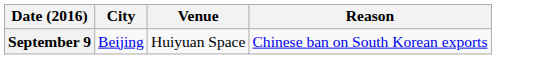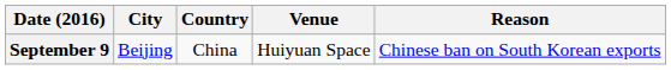+ column: Country | China
